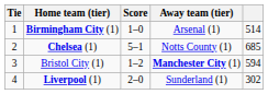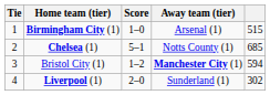Birmingham City (1) | column 5: 514 -> 515
